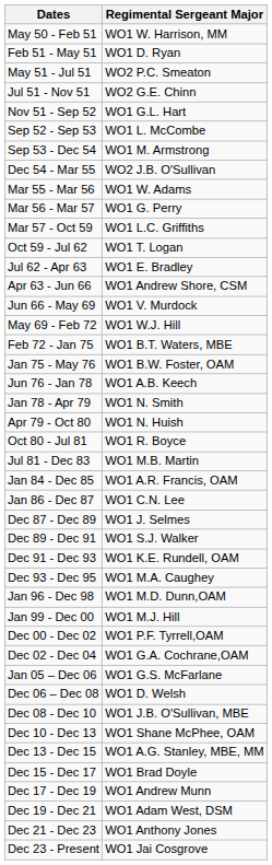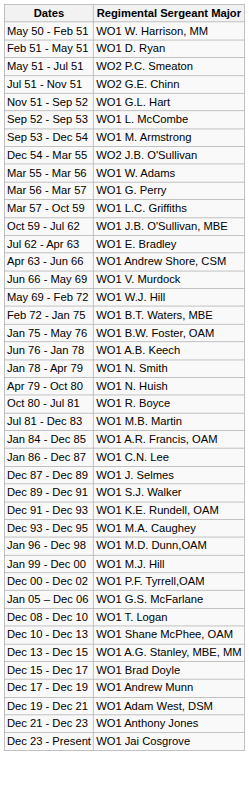Oct 59 - Jul 62 | Regimental Sergeant Major: WO1 T. Logan -> WO1 J.B. O'Sullivan, MBE
- row: Dec 02 - Dec 04 | WO1 G.A. Cochrane,OAM
- row: Dec 06 – Dec 08 | WO1 D. Welsh
Dec 08 - Dec 10 | Regimental Sergeant Major: WO1 J.B. O'Sullivan, MBE -> WO1 T. Logan
